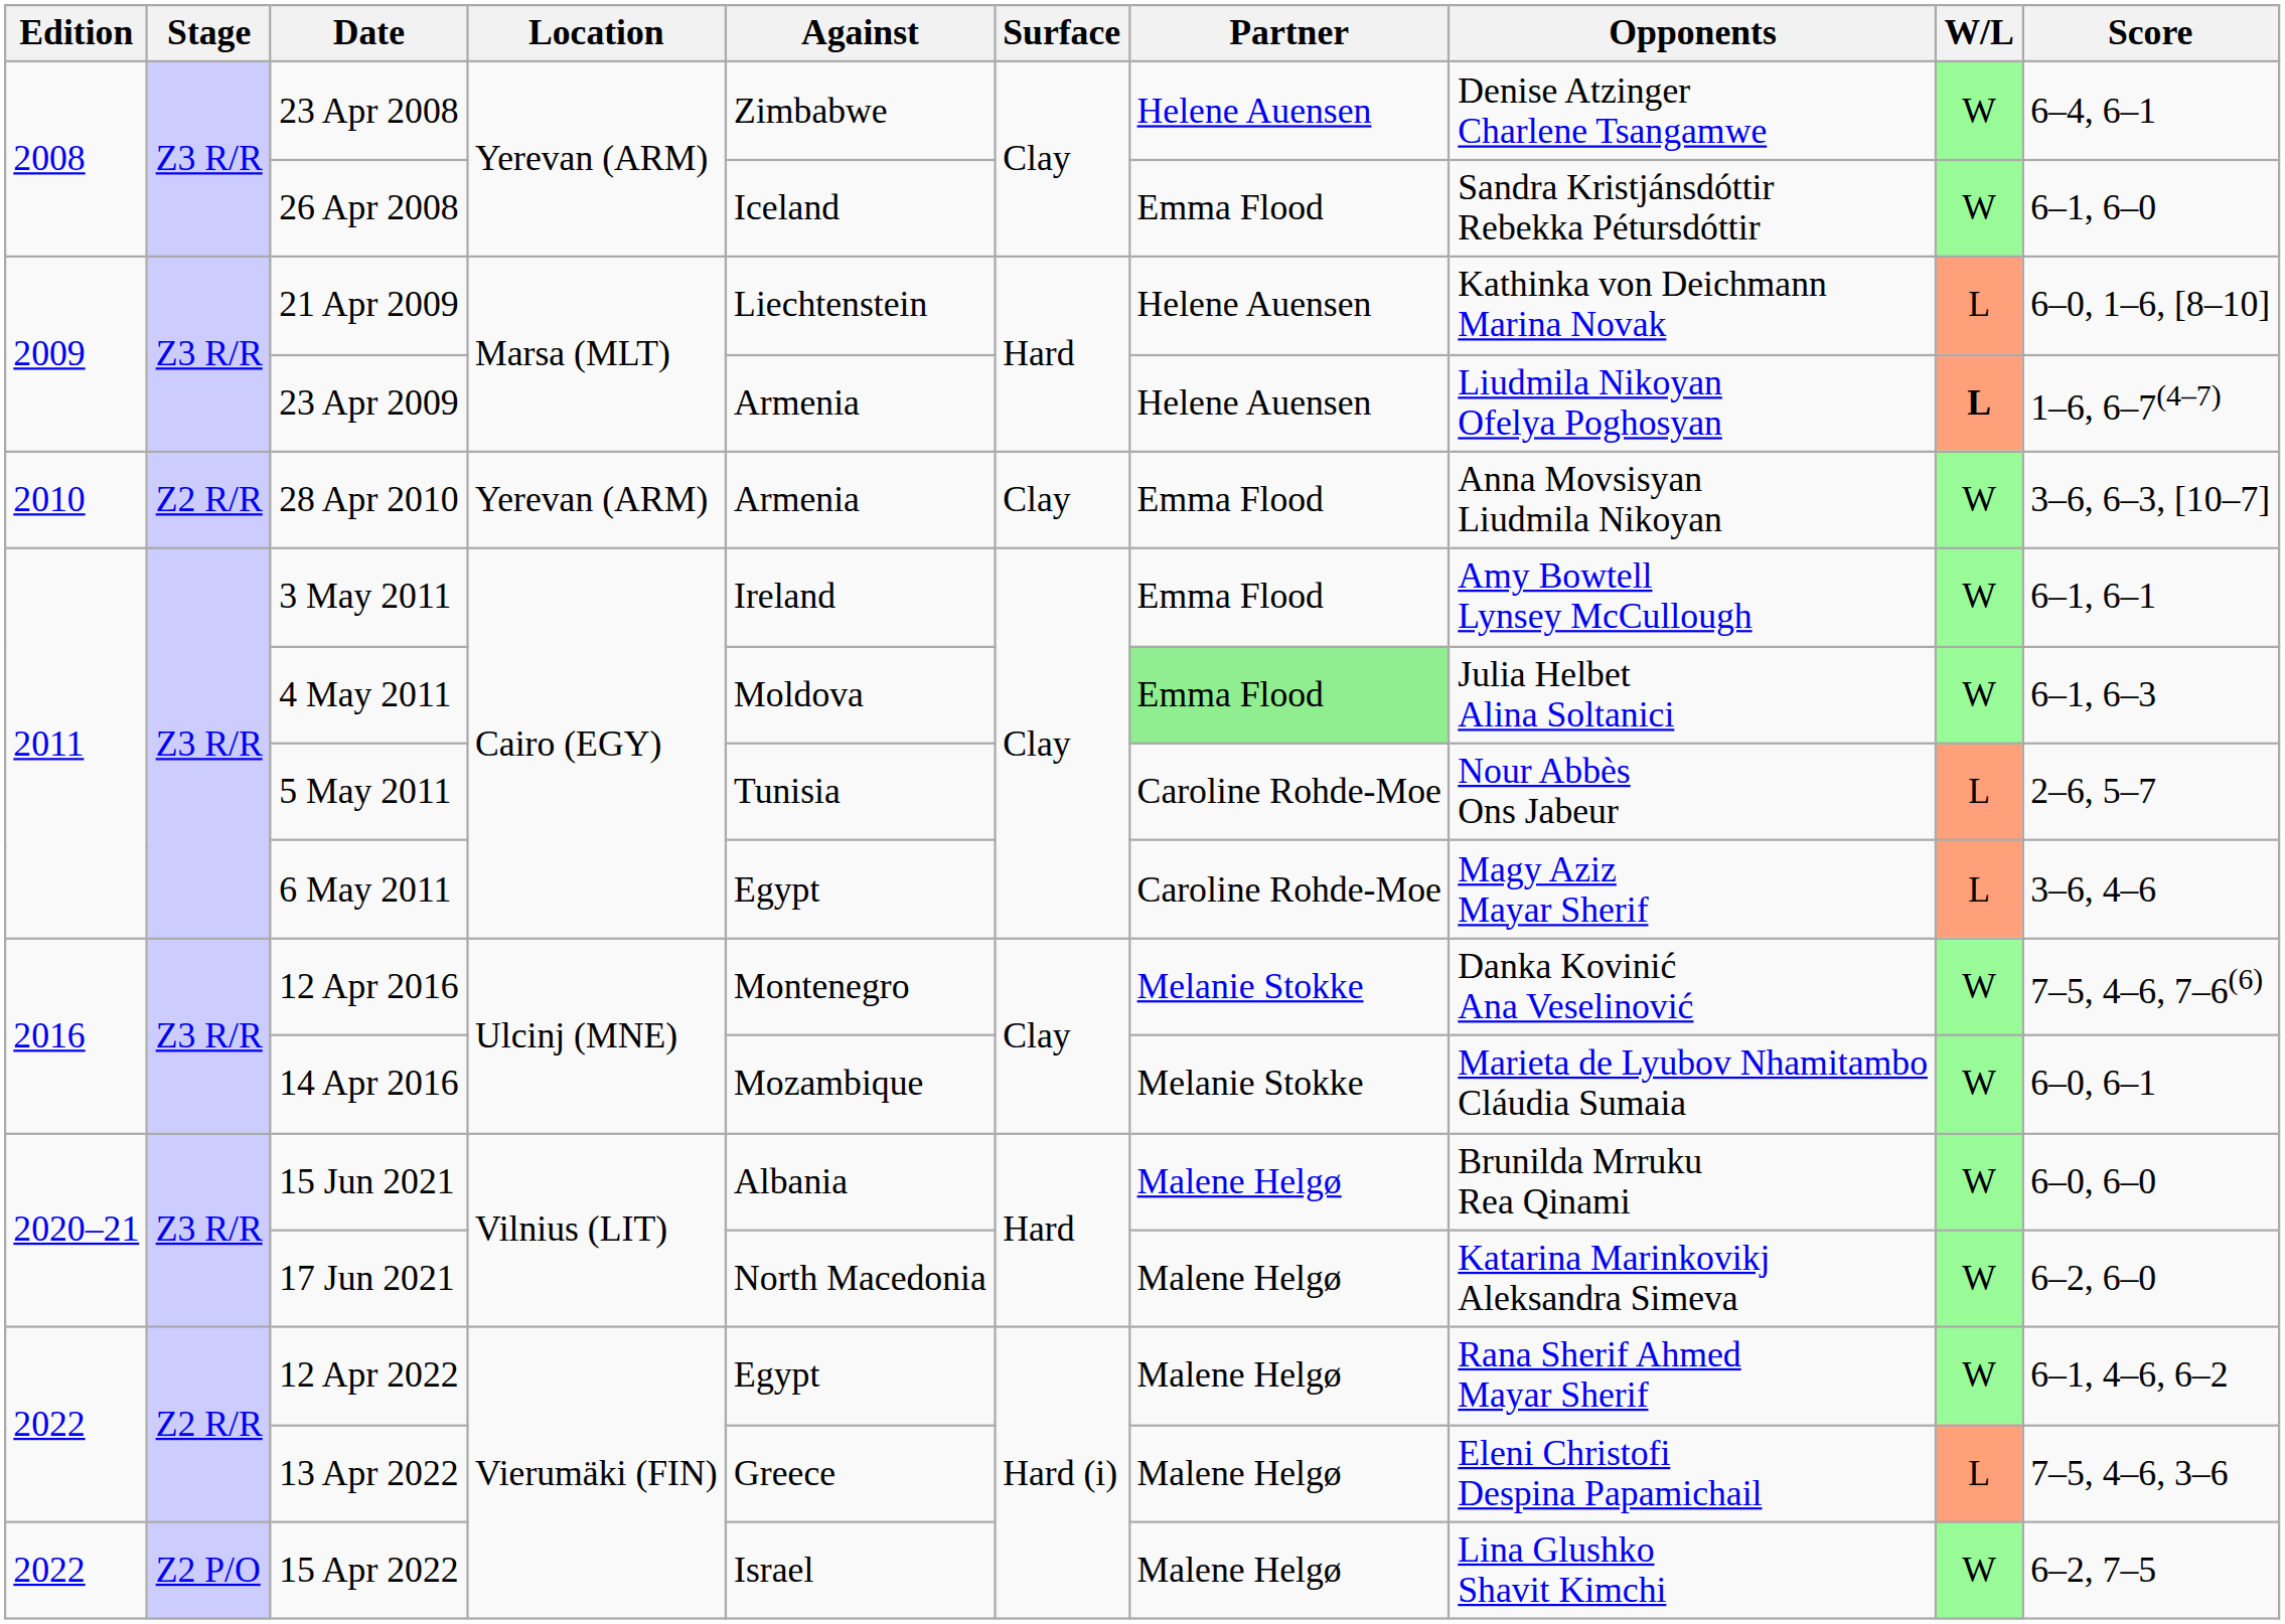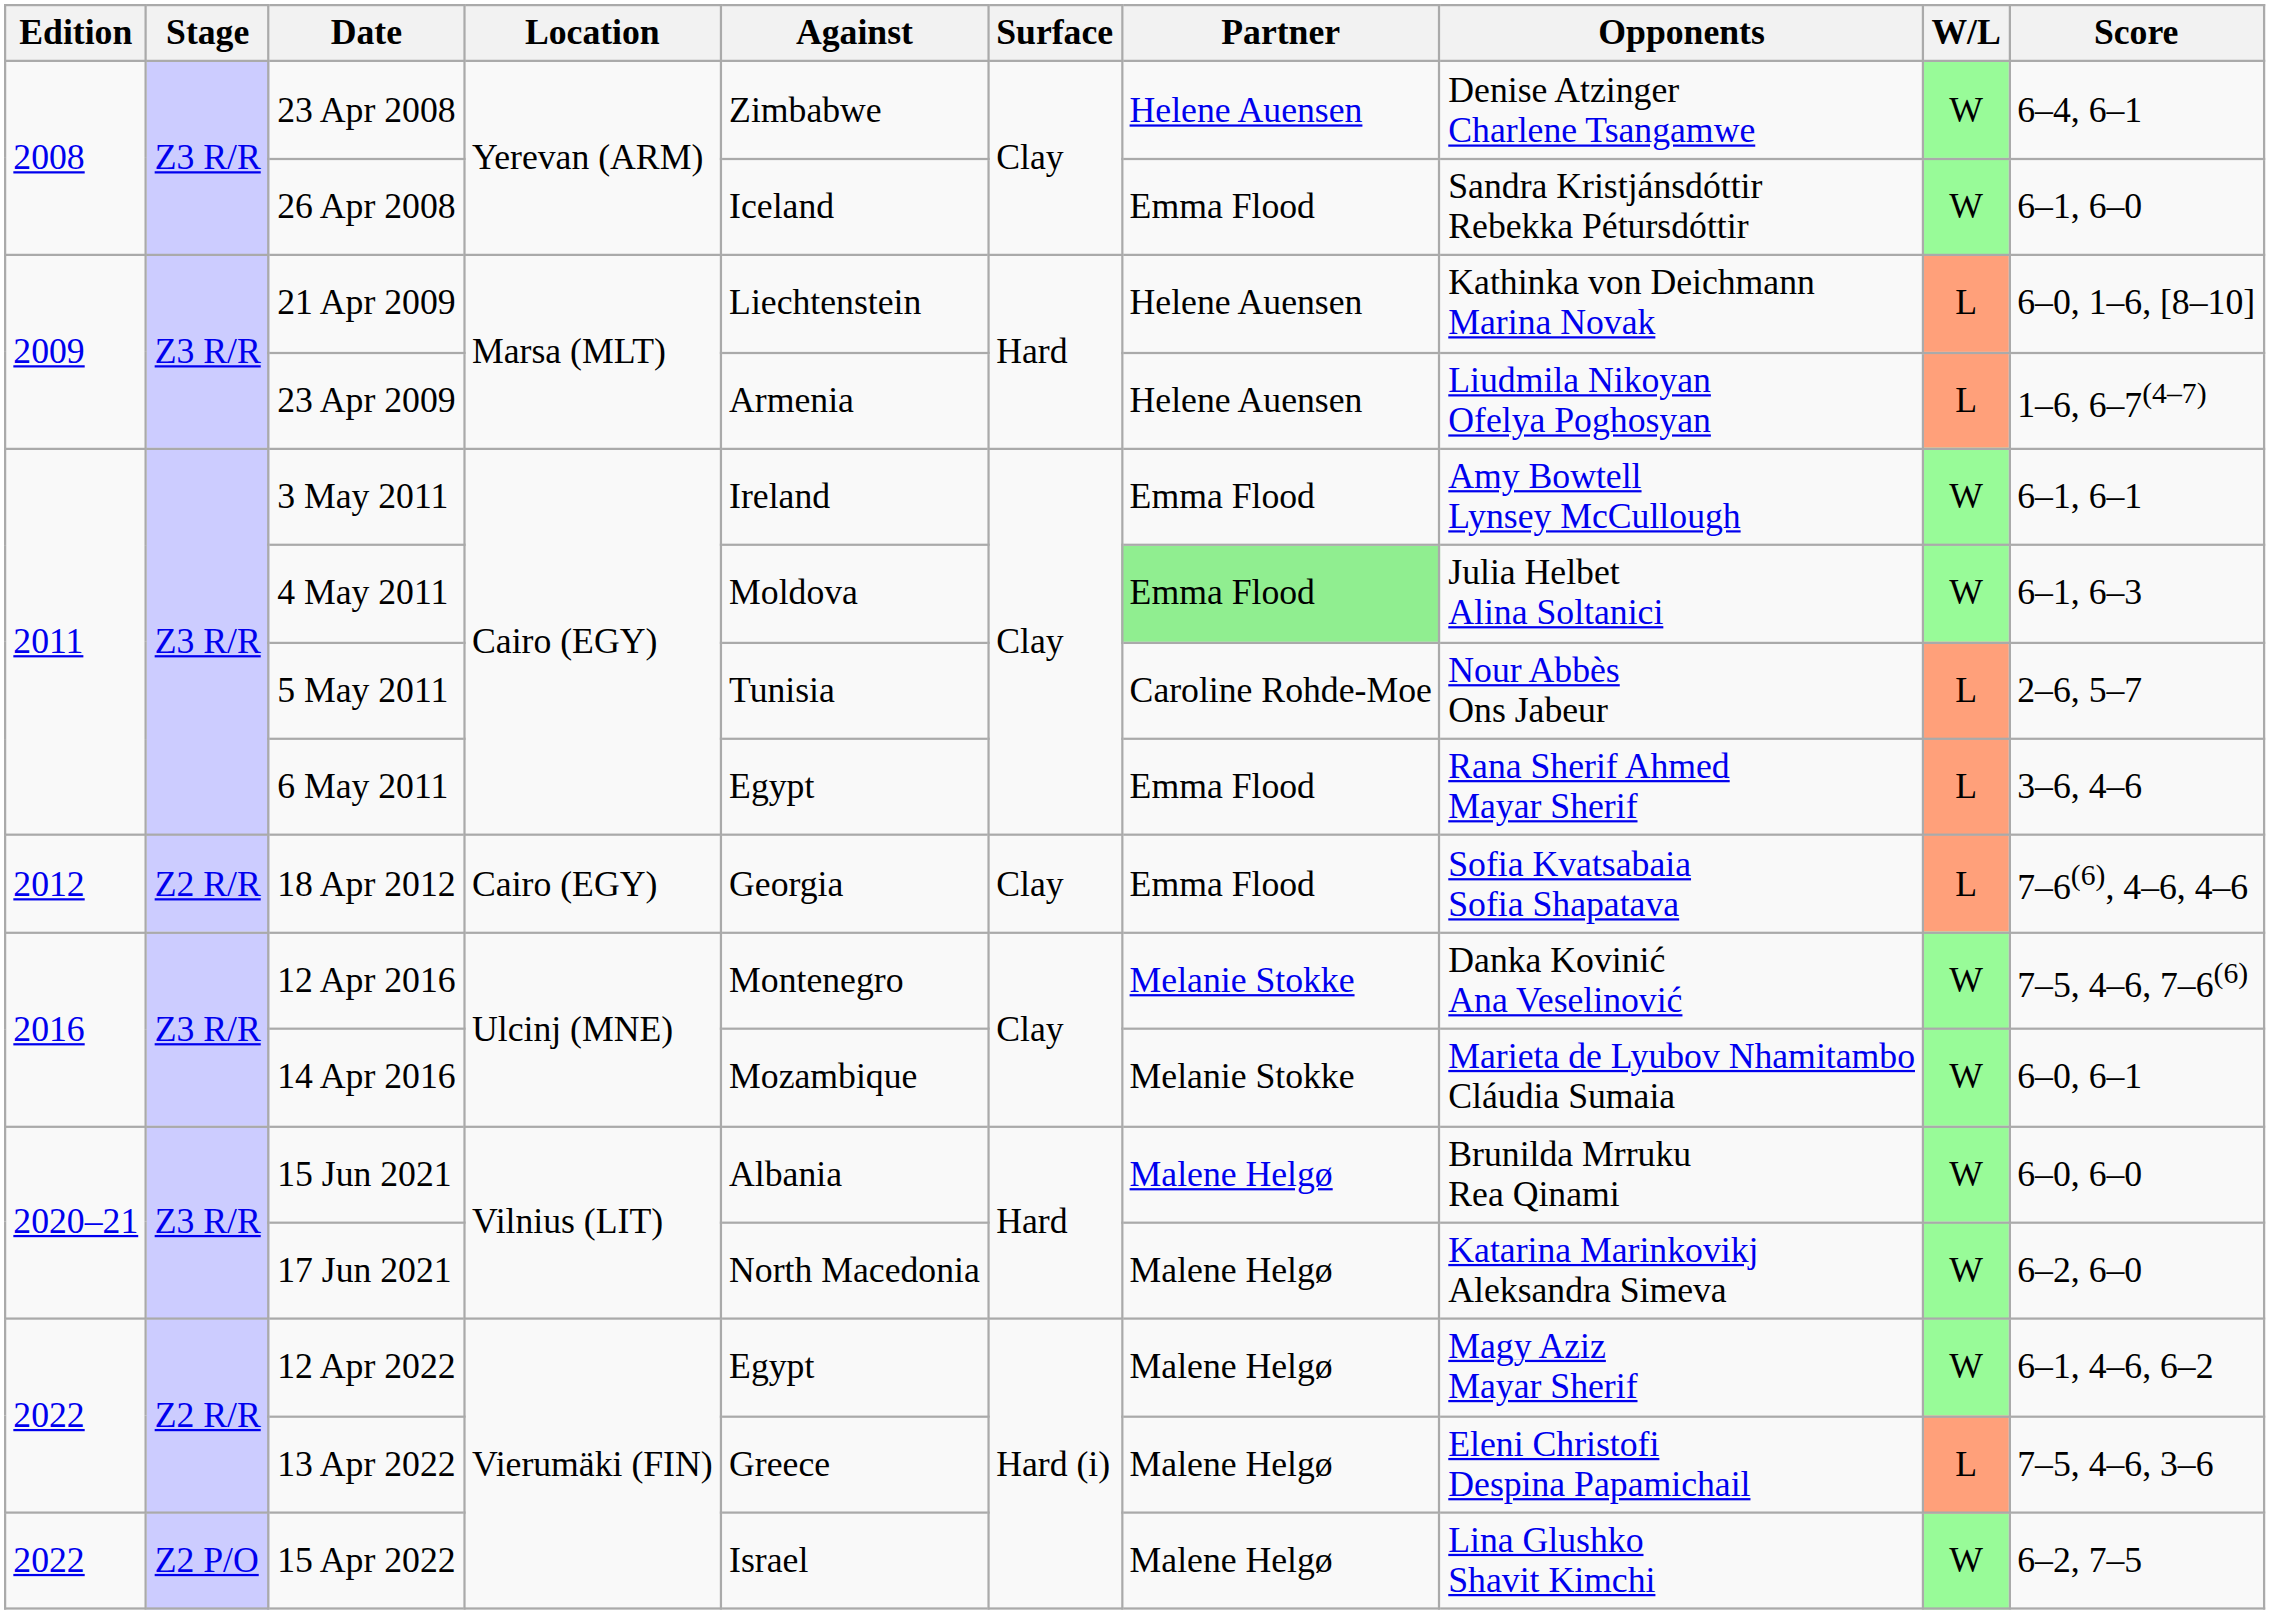23 Apr 2009 | W/L: bold -> normal
- row: 2010 | Z2 R/R | 28 Apr 2010 | Yerevan (ARM) | Armenia | Clay | Emma Flood | Anna Movsisyan Liudmila Nikoyan | W | 3–6, 6–3, [10–7]
6 May 2011 | Partner: Caroline Rohde-Moe -> Emma Flood
6 May 2011 | Opponents: Magy Aziz Mayar Sherif -> Rana Sherif Ahmed Mayar Sherif
+ row: 2012 | Z2 R/R | 18 Apr 2012 | Cairo (EGY) | Georgia | Clay | Emma Flood | Sofia Kvatsabaia Sofia Shapatava | L | 7–6(6), 4–6, 4–6
12 Apr 2022 | Opponents: Rana Sherif Ahmed Mayar Sherif -> Magy Aziz Mayar Sherif
